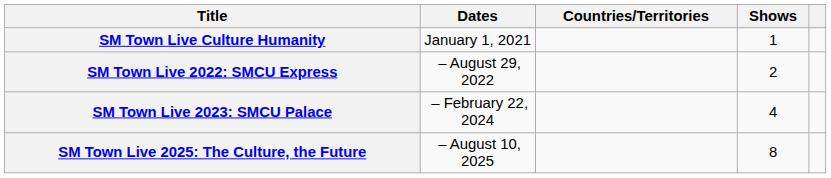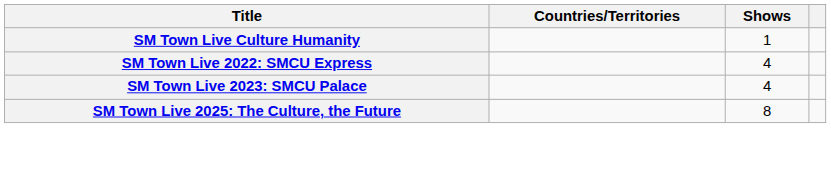- column: Dates | January 1, 2021 | – August 29, 2022 | – February 22, 2024 | – August 10, 2025
SM Town Live 2022: SMCU Express | Shows: 2 -> 4
